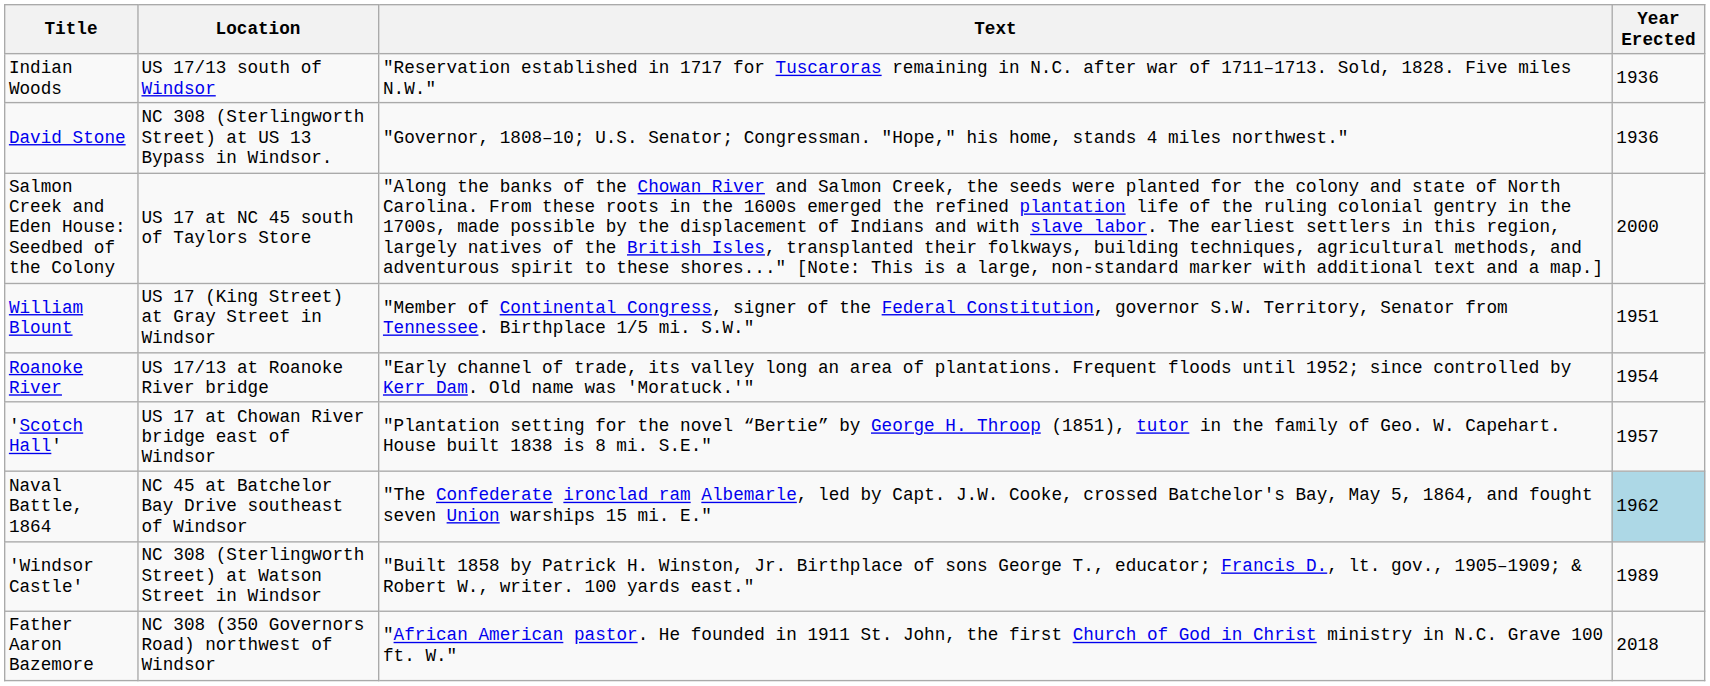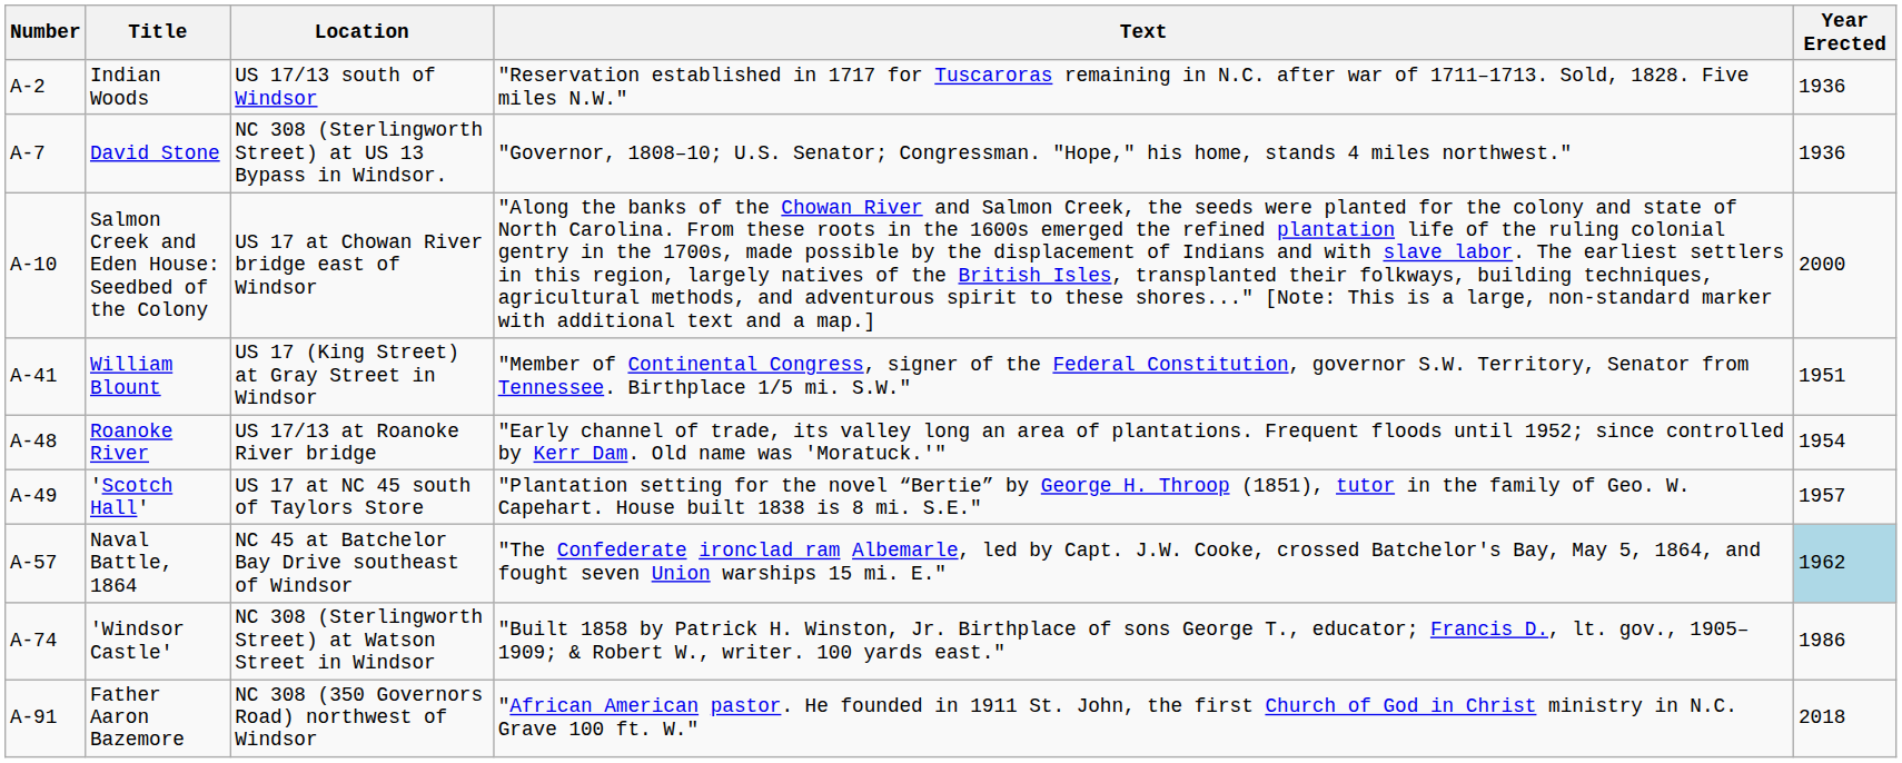+ column: Number | A-2 | A-7 | A-10 | A-41 | A-48 | A-49 | A-57 | A-74 | A-91
Salmon Creek and Eden House: Seedbed of the Colony | Location: US 17 at NC 45 south of Taylors Store -> US 17 at Chowan River bridge east of Windsor
'Scotch Hall' | Location: US 17 at Chowan River bridge east of Windsor -> US 17 at NC 45 south of Taylors Store
'Windsor Castle' | Year Erected: 1989 -> 1986
